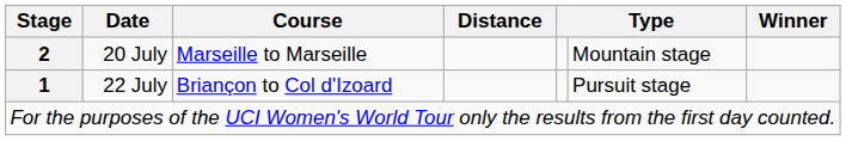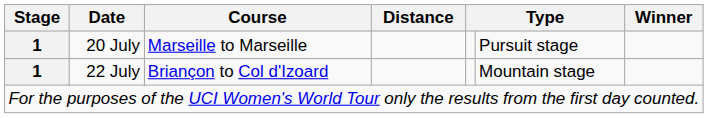20 July | Stage: 2 -> 1
20 July | column 6: Mountain stage -> Pursuit stage
22 July | column 6: Pursuit stage -> Mountain stage
